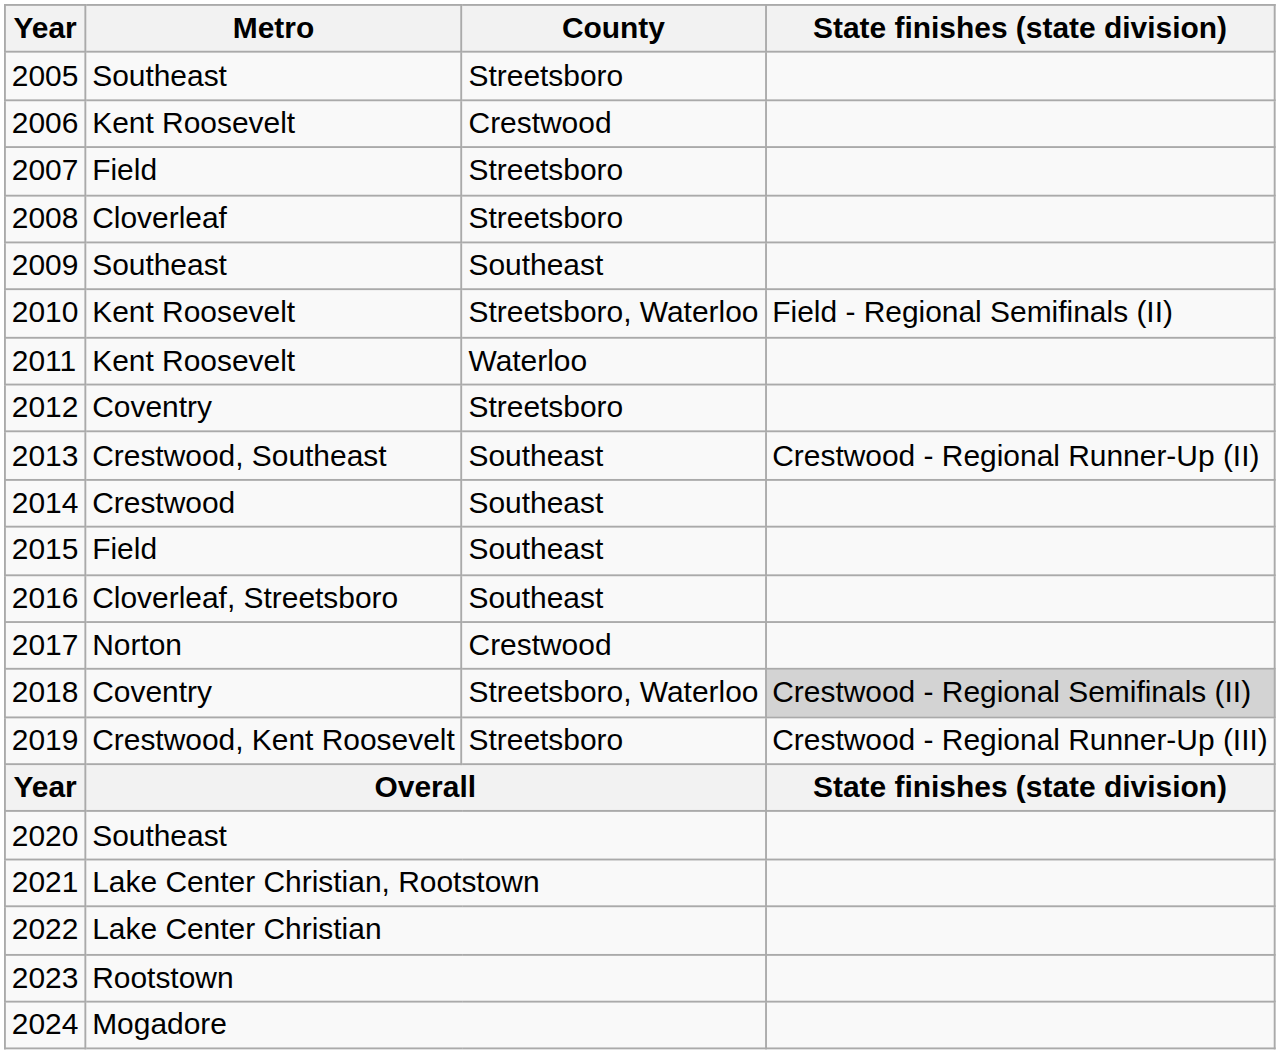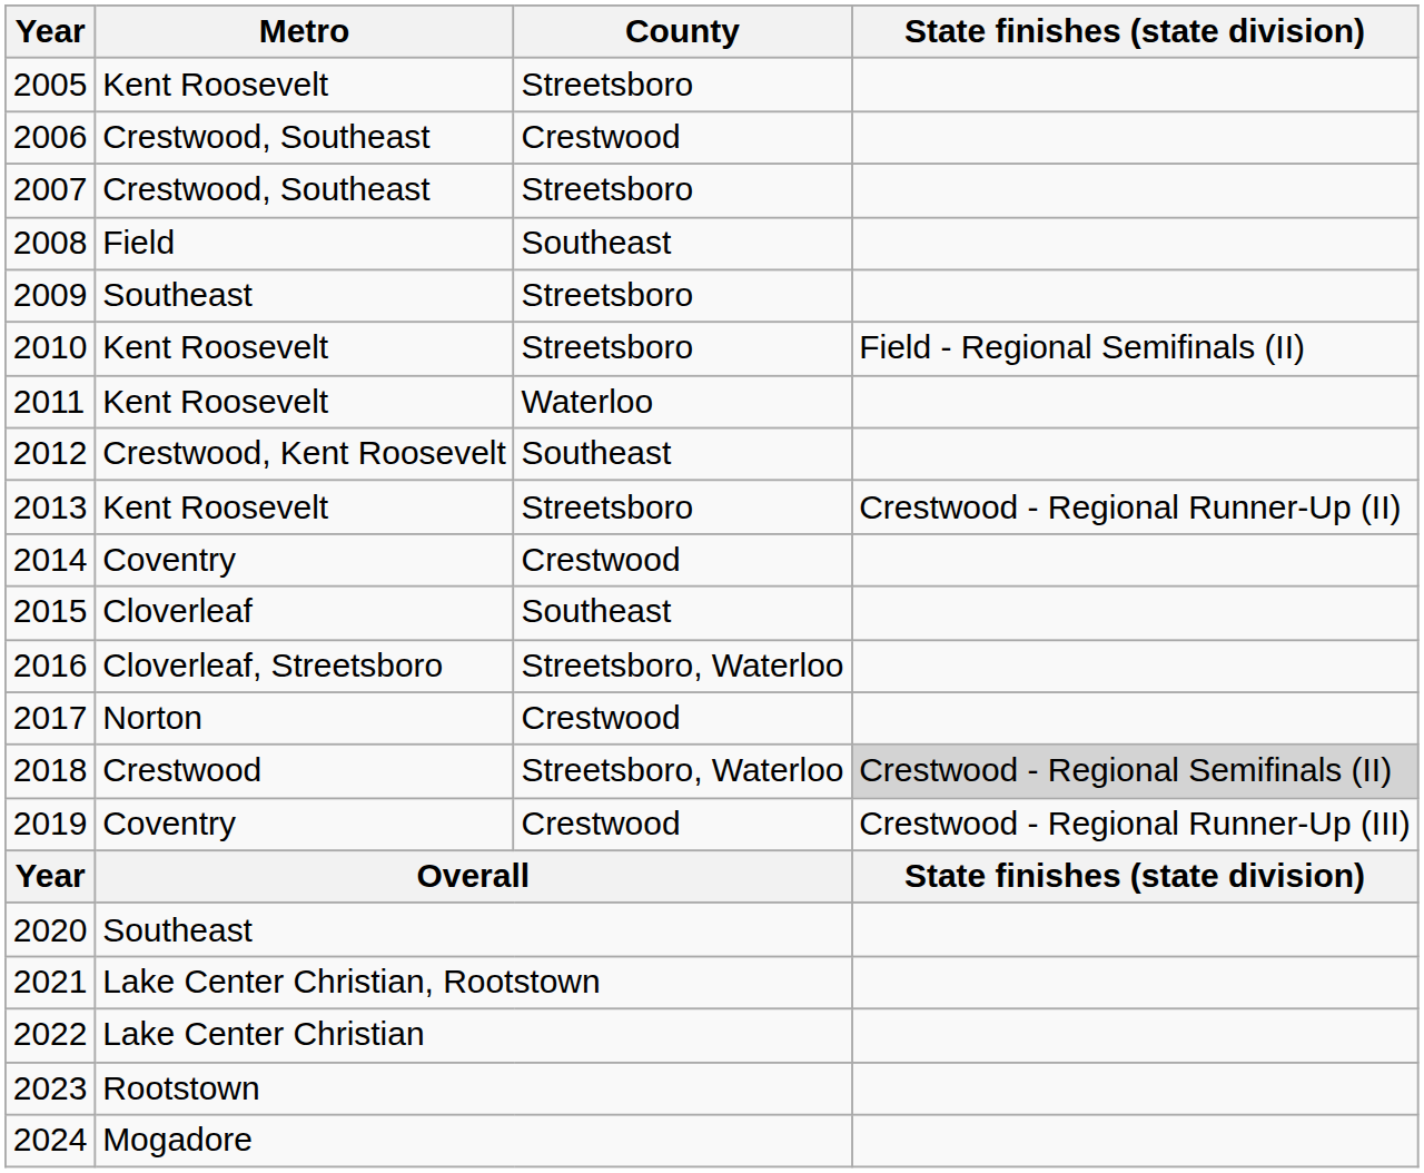2005 | Metro: Southeast -> Kent Roosevelt
2006 | Metro: Kent Roosevelt -> Crestwood, Southeast
2007 | Metro: Field -> Crestwood, Southeast
2008 | Metro: Cloverleaf -> Field
2008 | County: Streetsboro -> Southeast
2009 | County: Southeast -> Streetsboro
2010 | County: Streetsboro, Waterloo -> Streetsboro
2012 | Metro: Coventry -> Crestwood, Kent Roosevelt
2012 | County: Streetsboro -> Southeast
2013 | Metro: Crestwood, Southeast -> Kent Roosevelt
2013 | County: Southeast -> Streetsboro
2014 | Metro: Crestwood -> Coventry
2014 | County: Southeast -> Crestwood
2015 | Metro: Field -> Cloverleaf
2016 | County: Southeast -> Streetsboro, Waterloo
2018 | Metro: Coventry -> Crestwood
2019 | Metro: Crestwood, Kent Roosevelt -> Coventry
2019 | County: Streetsboro -> Crestwood
